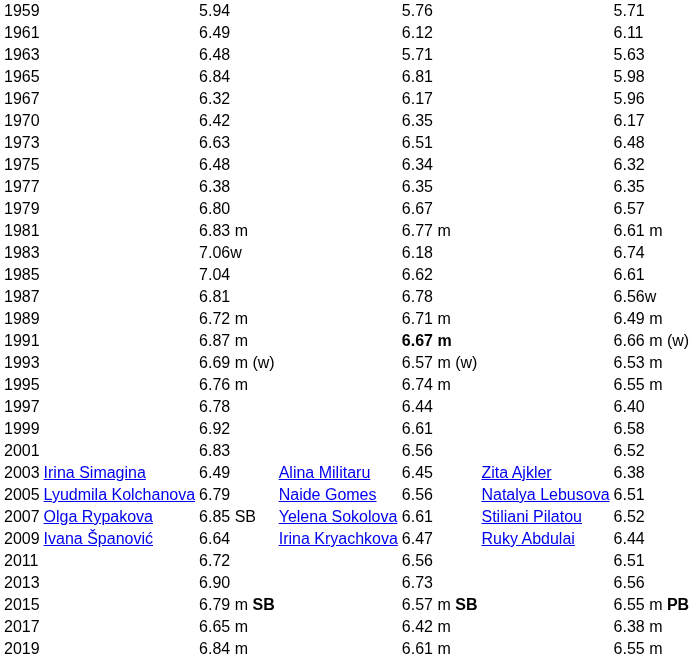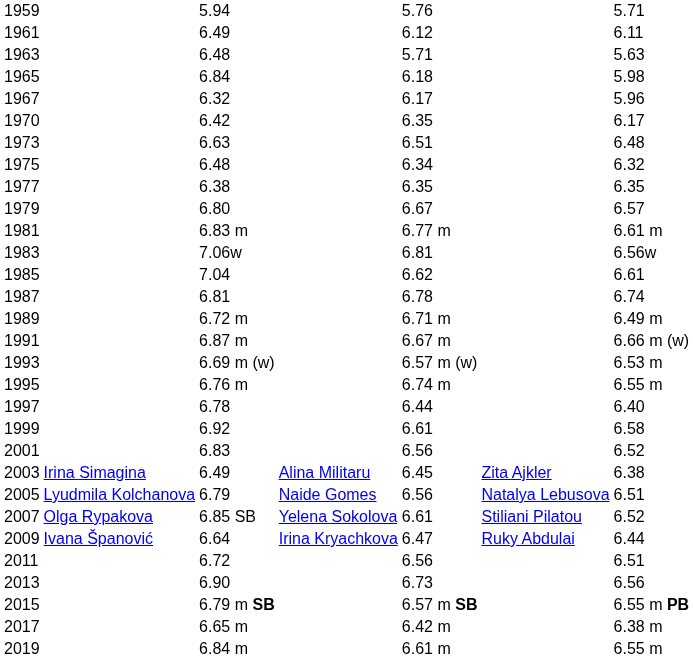1965 | column 5: 6.81 -> 6.18
1983 | column 5: 6.18 -> 6.81
1983 | column 7: 6.74 -> 6.56w
1987 | column 7: 6.56w -> 6.74
1991 | column 5: bold -> normal
